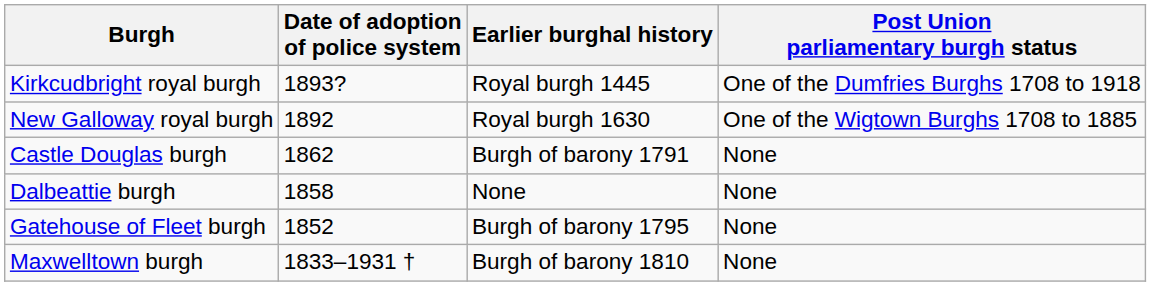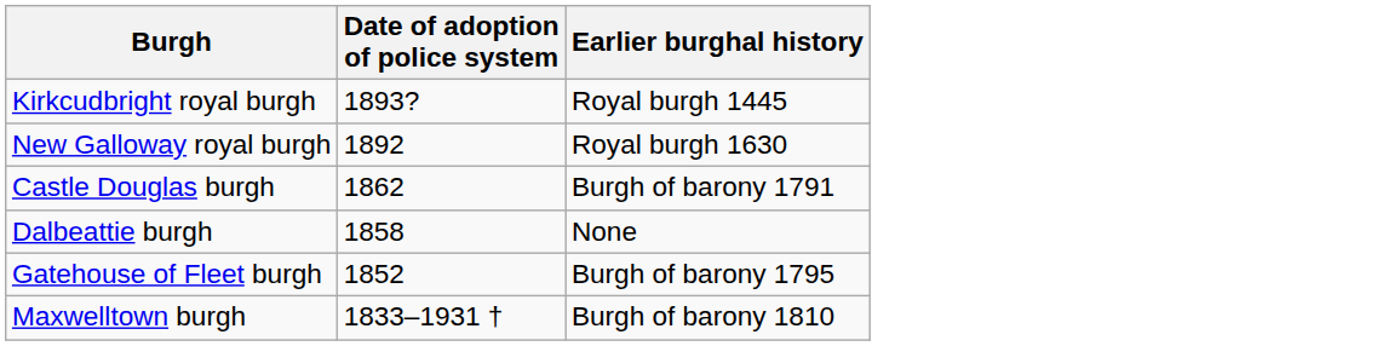- column: Post Union parliamentary burgh status | One of the Dumfries Burghs 1708 to 1918 | One of the Wigtown Burghs 1708 to 1885 | None | None | None | None
